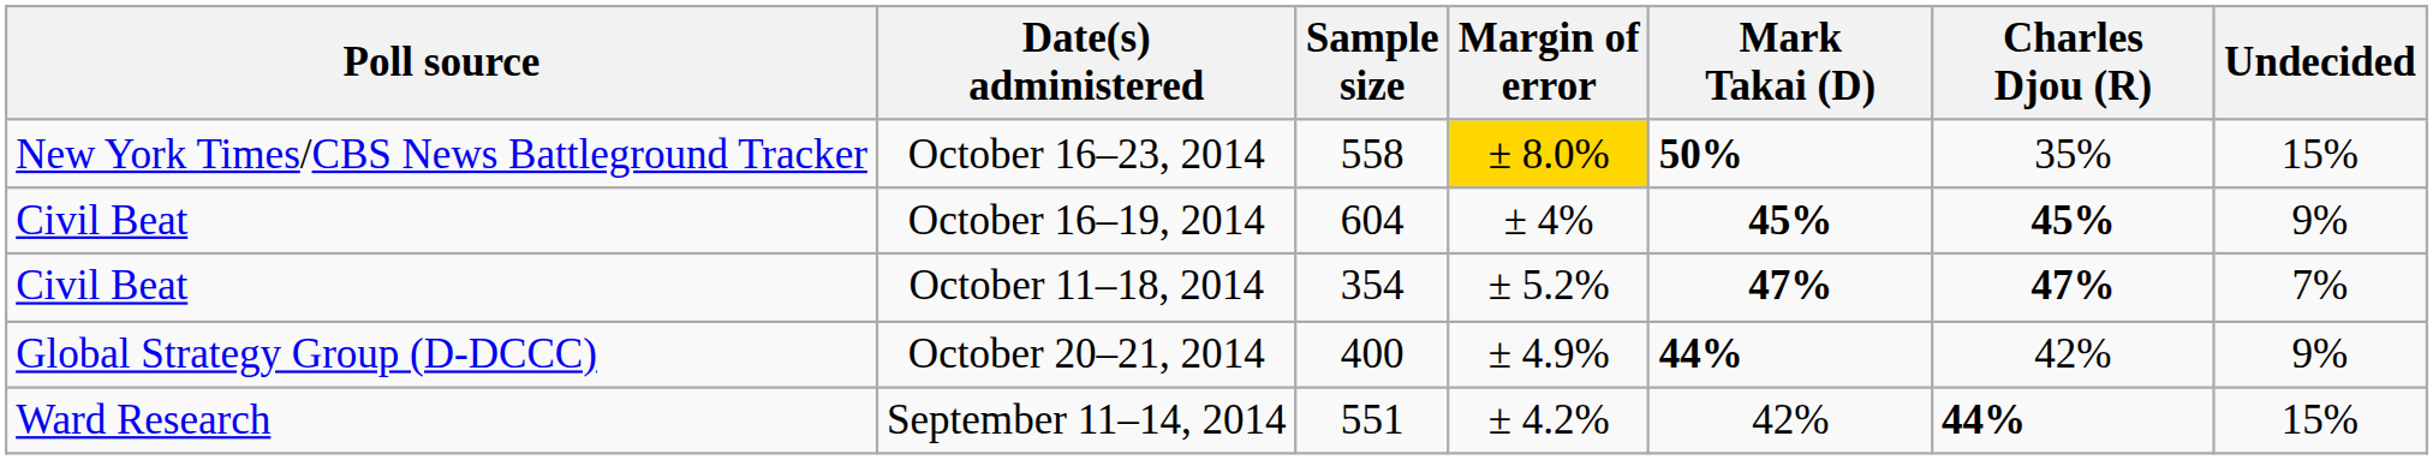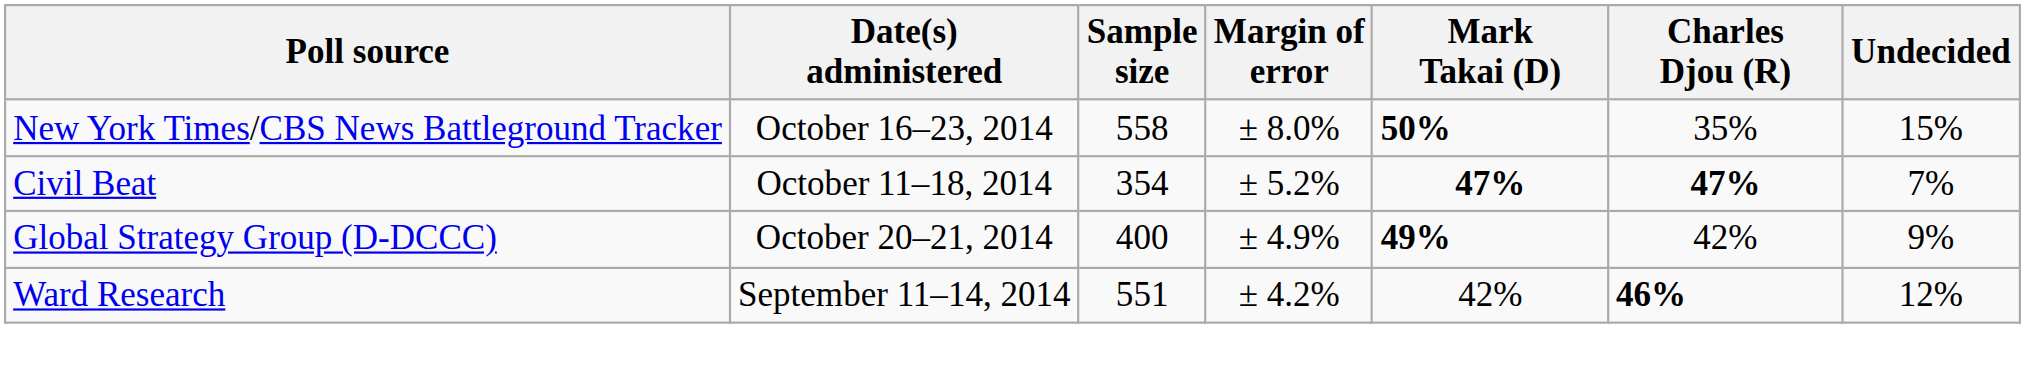October 16–23, 2014 | Margin of error: gold background -> no background
- row: Civil Beat | October 16–19, 2014 | 604 | ± 4% | 45% | 45% | 9%
October 20–21, 2014 | Mark Takai (D): 44% -> 49%
September 11–14, 2014 | Charles Djou (R): 44% -> 46%
September 11–14, 2014 | Undecided: 15% -> 12%
